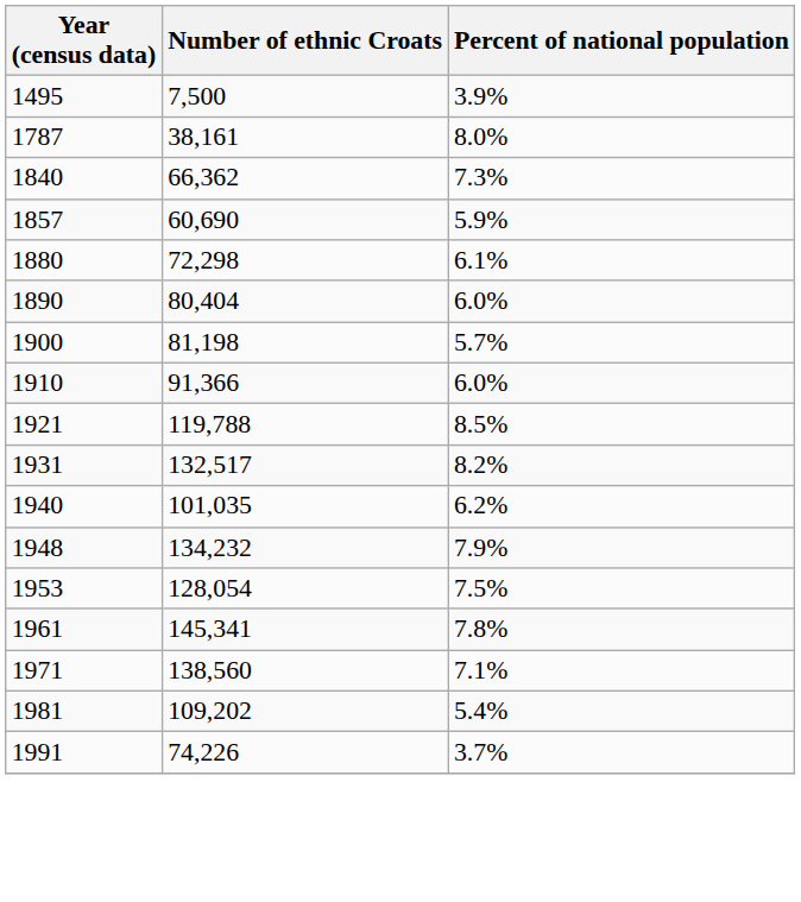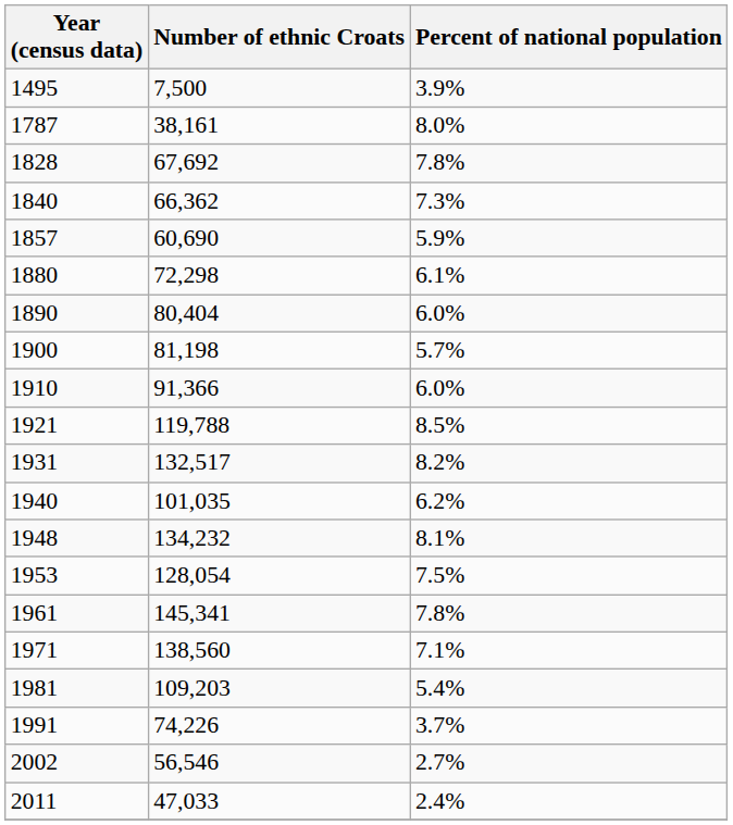+ row: 1828 | 67,692 | 7.8%
1948 | Percent of national population: 7.9% -> 8.1%
1981 | Number of ethnic Croats: 109,202 -> 109,203
+ row: 2002 | 56,546 | 2.7%
+ row: 2011 | 47,033 | 2.4%
